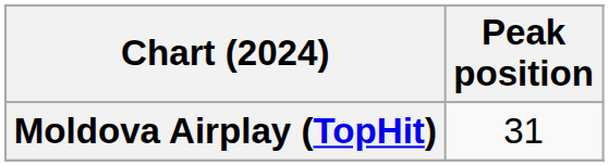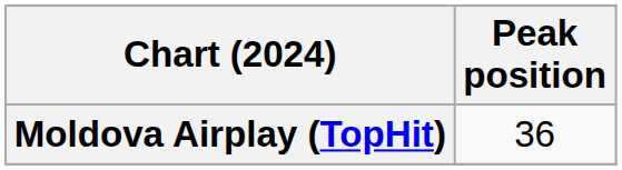Moldova Airplay (TopHit) | Peak position: 31 -> 36
